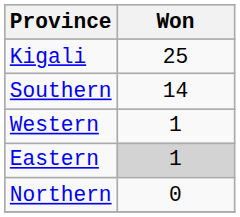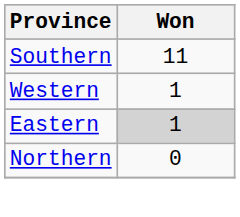- row: Kigali | 25
Southern | Won: 14 -> 11
